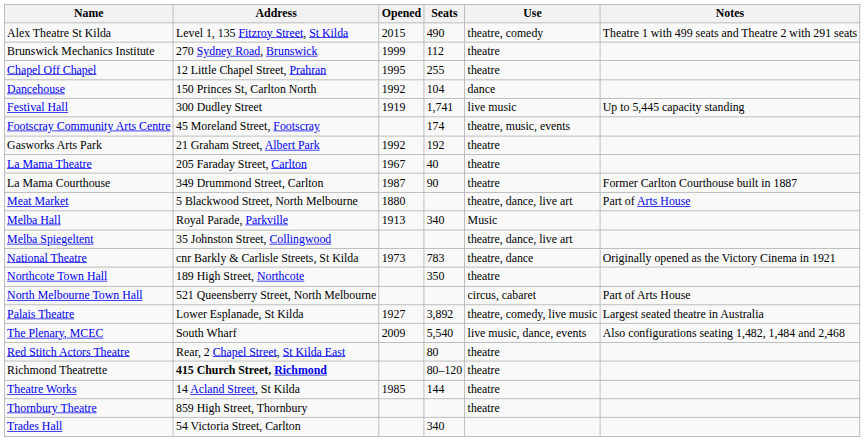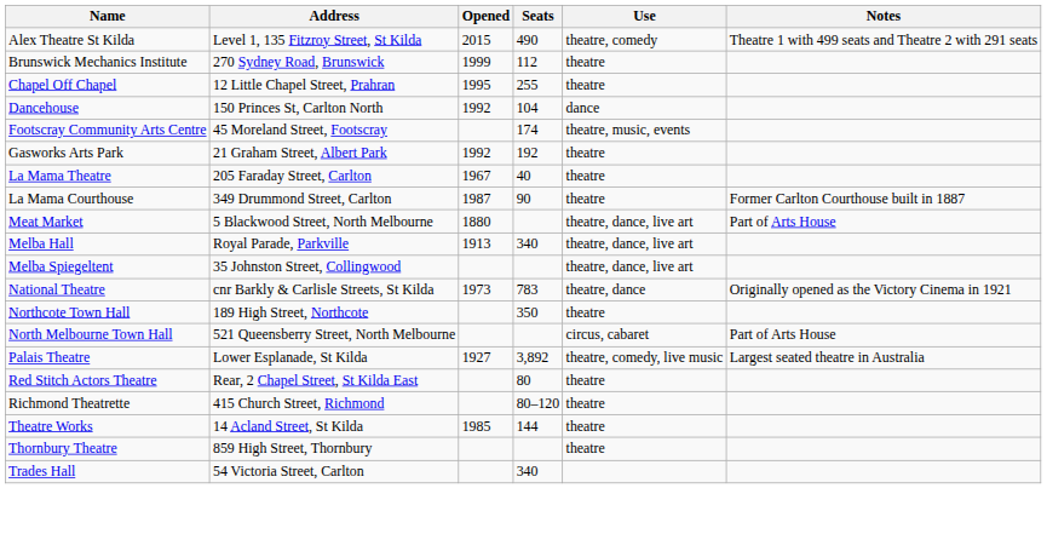- row: Festival Hall | 300 Dudley Street | 1919 | 1,741 | live music | Up to 5,445 capacity standing
Melba Hall | Use: Music -> theatre, dance, live art
- row: The Plenary, MCEC | South Wharf | 2009 | 5,540 | live music, dance, events | Also configurations seating 1,482, 1,484 and 2,468
Richmond Theatrette | Address: bold -> normal
